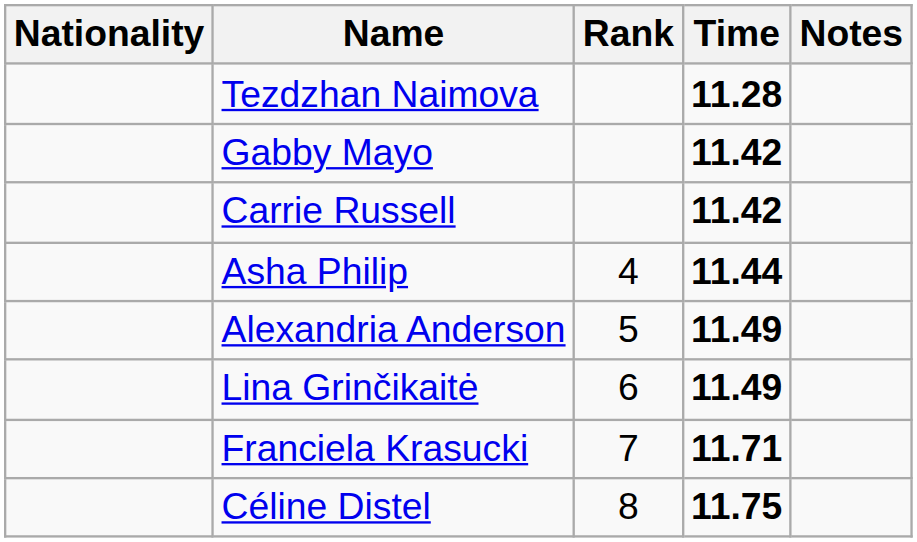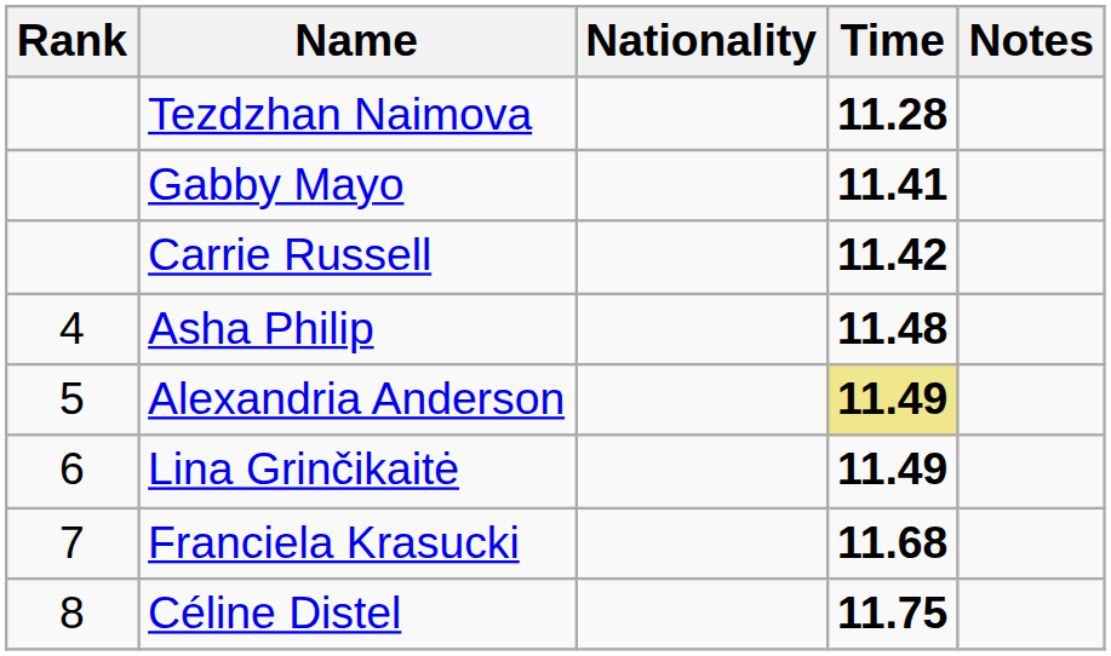columns swapped: Rank <-> Nationality
Gabby Mayo | Time: 11.42 -> 11.41
Asha Philip | Time: 11.44 -> 11.48
Alexandria Anderson | Time: no background -> khaki background
Franciela Krasucki | Time: 11.71 -> 11.68
